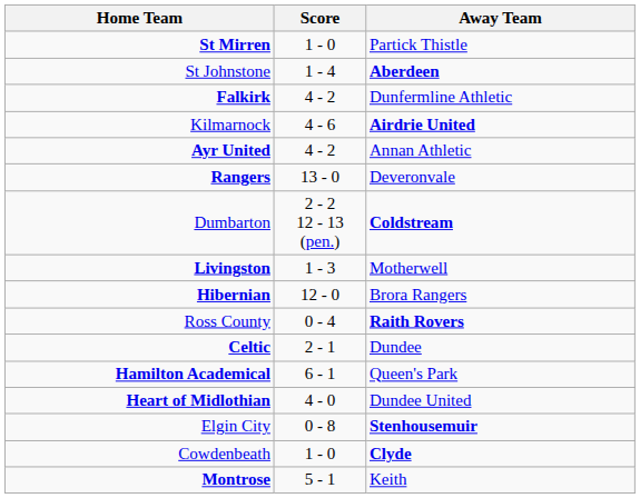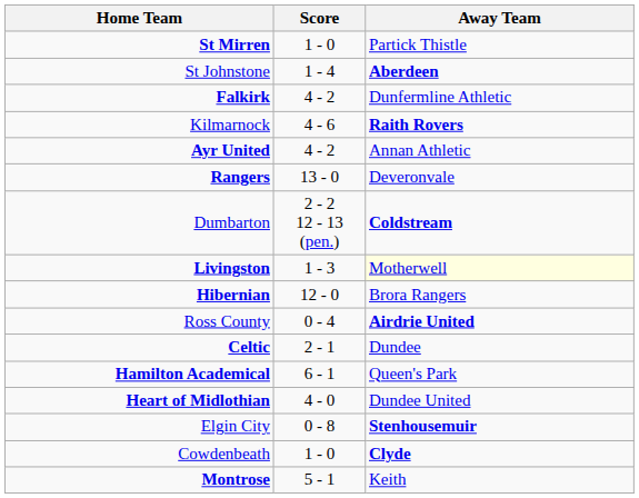Kilmarnock | Away Team: Airdrie United -> Raith Rovers
Livingston | Away Team: no background -> lightyellow background
Ross County | Away Team: Raith Rovers -> Airdrie United
